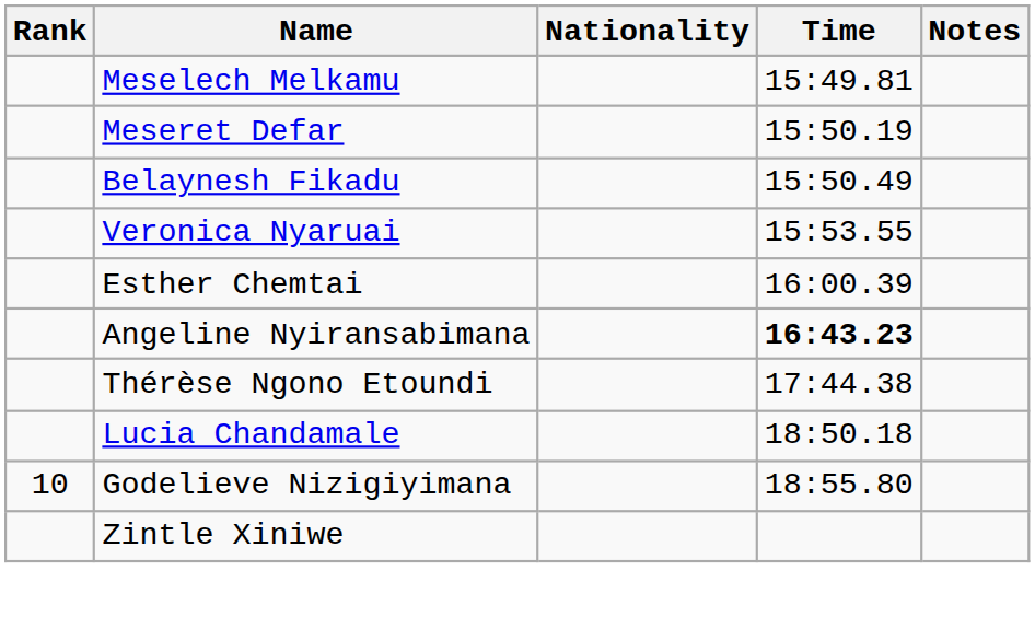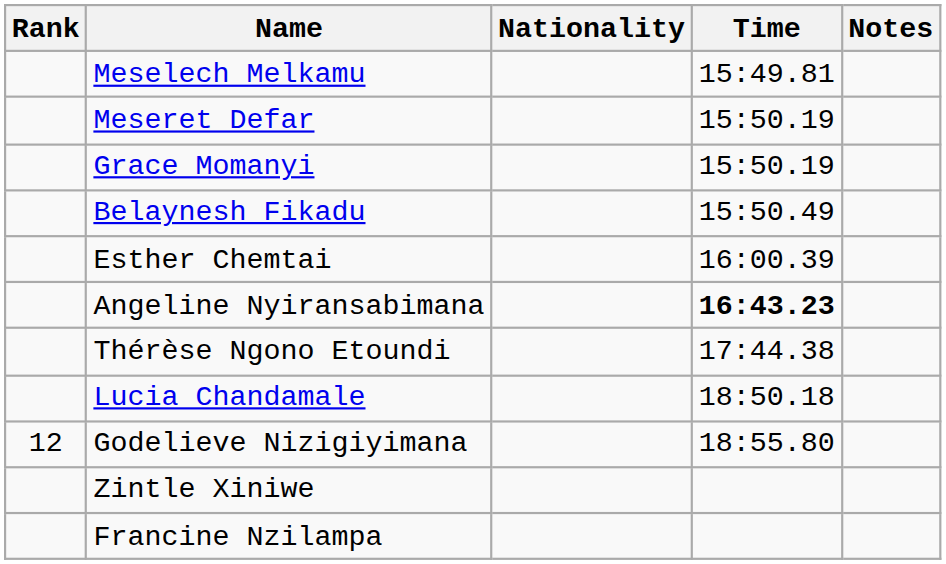+ row: Grace Momanyi | 15:50.19
- row: Veronica Nyaruai | 15:53.55
Godelieve Nizigiyimana | Rank: 10 -> 12
+ row: Francine Nzilampa
